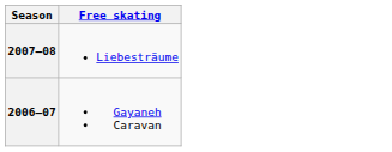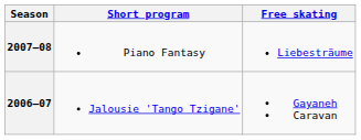+ column: Short program | Piano Fantasy | Jalousie 'Tango Tzigane'
